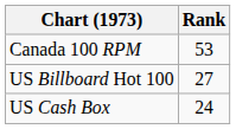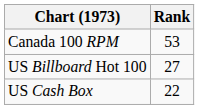US Cash Box | Rank: 24 -> 22
